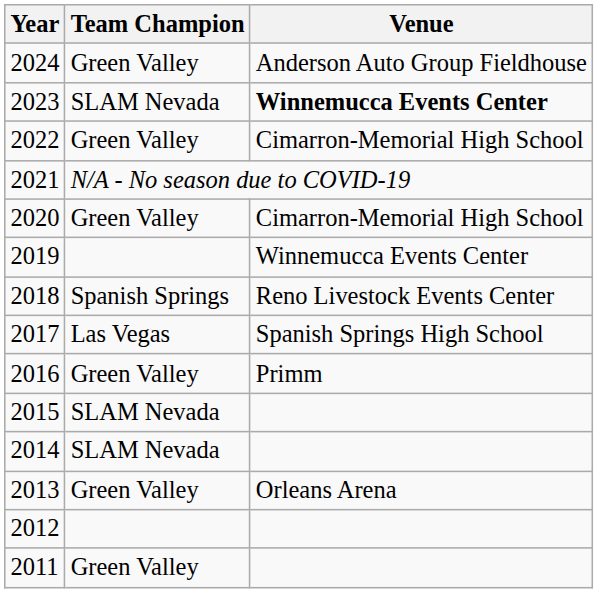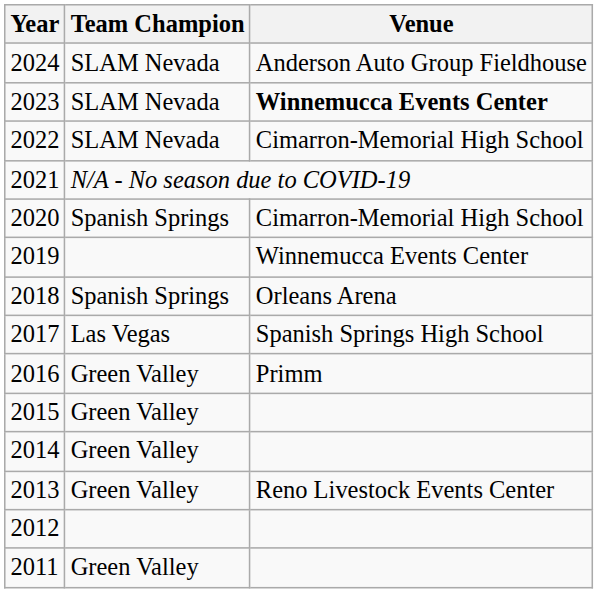2024 | Team Champion: Green Valley -> SLAM Nevada
2022 | Team Champion: Green Valley -> SLAM Nevada
2020 | Team Champion: Green Valley -> Spanish Springs
2018 | Venue: Reno Livestock Events Center -> Orleans Arena
2015 | Team Champion: SLAM Nevada -> Green Valley
2014 | Team Champion: SLAM Nevada -> Green Valley
2013 | Venue: Orleans Arena -> Reno Livestock Events Center
